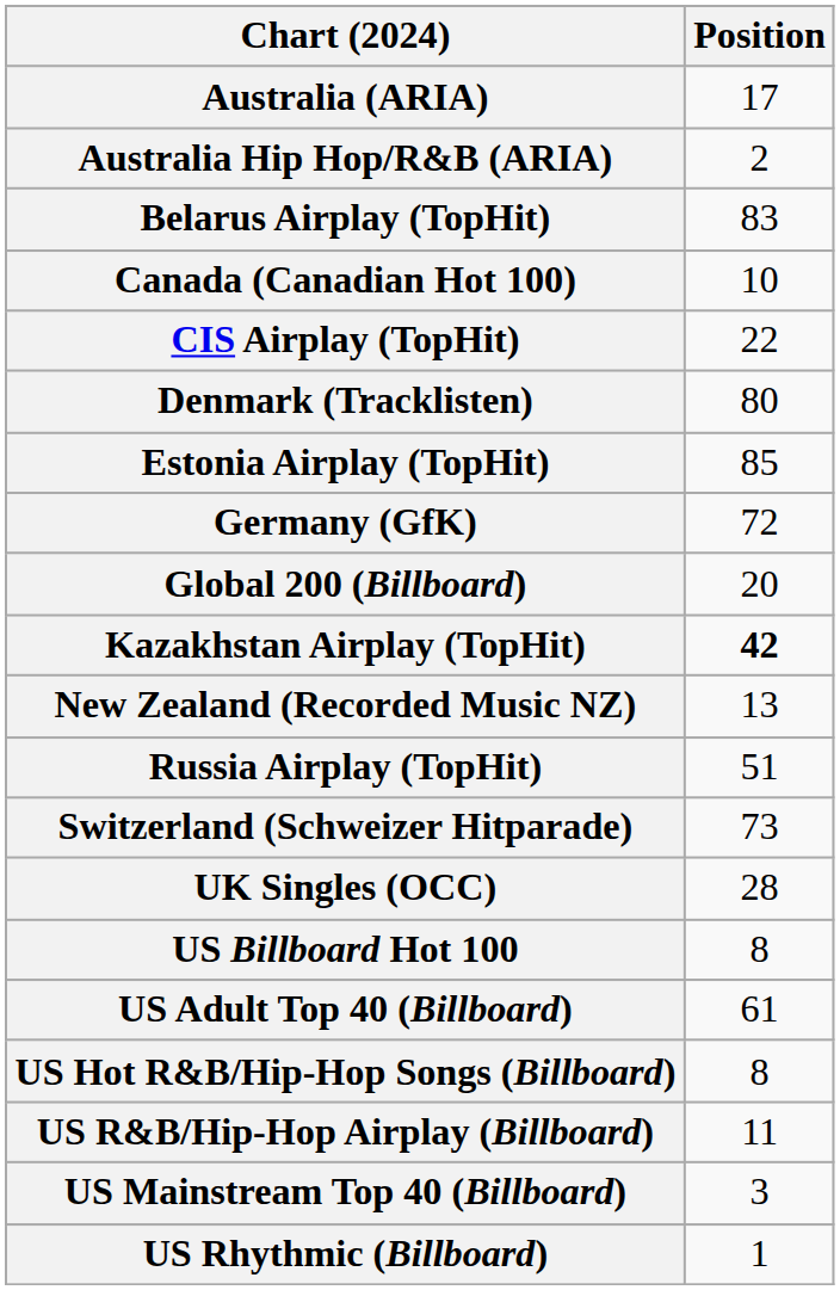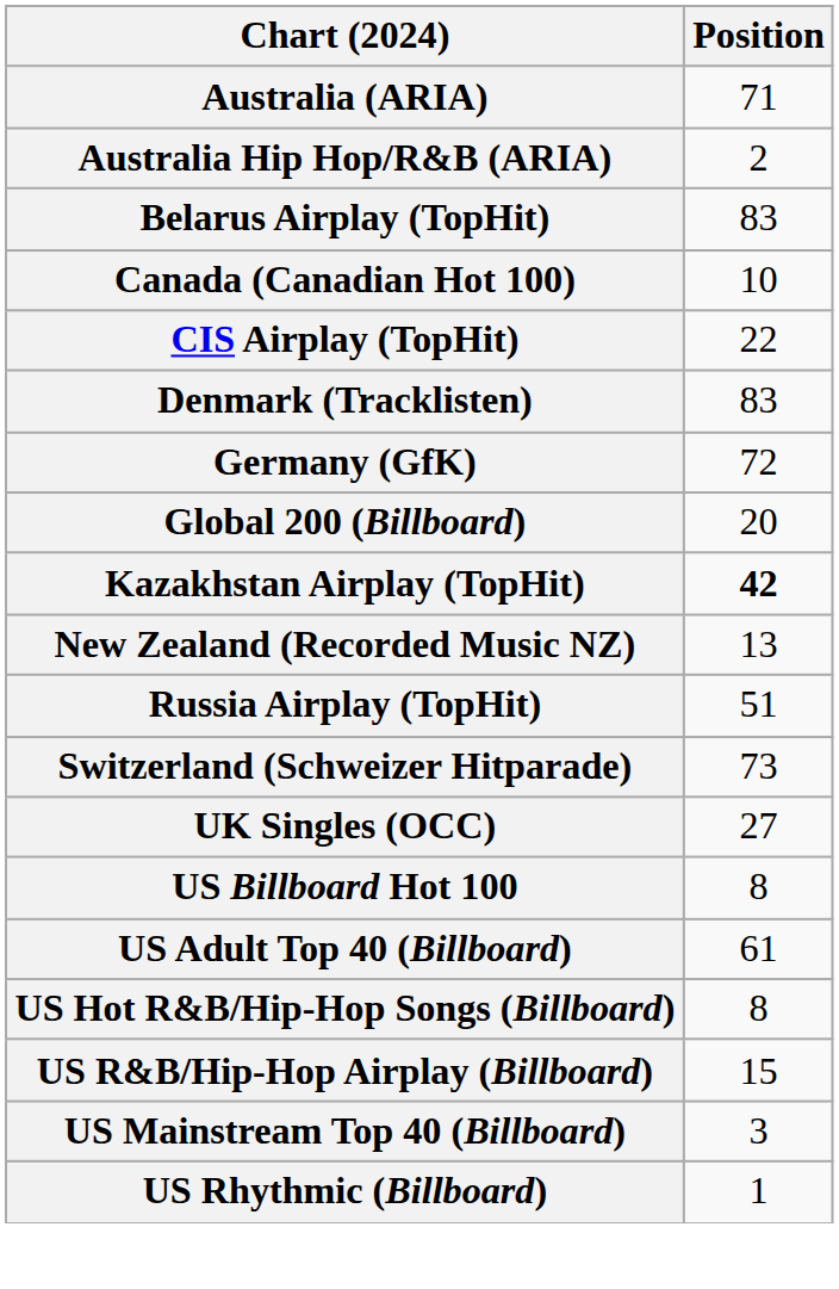Australia (ARIA) | Position: 17 -> 71
Denmark (Tracklisten) | Position: 80 -> 83
- row: Estonia Airplay (TopHit) | 85
UK Singles (OCC) | Position: 28 -> 27
US R&B/Hip-Hop Airplay (Billboard) | Position: 11 -> 15
